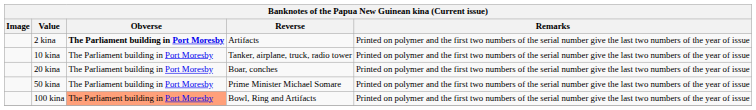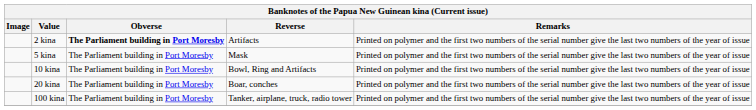+ row: 5 kina | The Parliament building in Port Moresby | Mask | Printed on polymer and the first two numbers of the serial number give the last two numbers of the year of issue
10 kina | Reverse: Tanker, airplane, truck, radio tower -> Bowl, Ring and Artifacts
- row: 50 kina | The Parliament building in Port Moresby | Prime Minister Michael Somare | Printed on polymer and the first two numbers of the serial number give the last two numbers of the year of issue
100 kina | Obverse: lightsalmon background -> no background
100 kina | Reverse: Bowl, Ring and Artifacts -> Tanker, airplane, truck, radio tower
